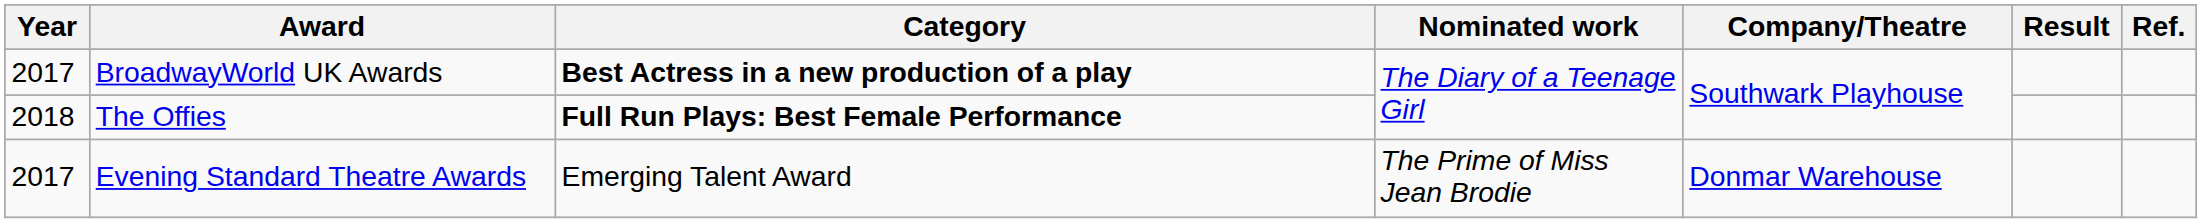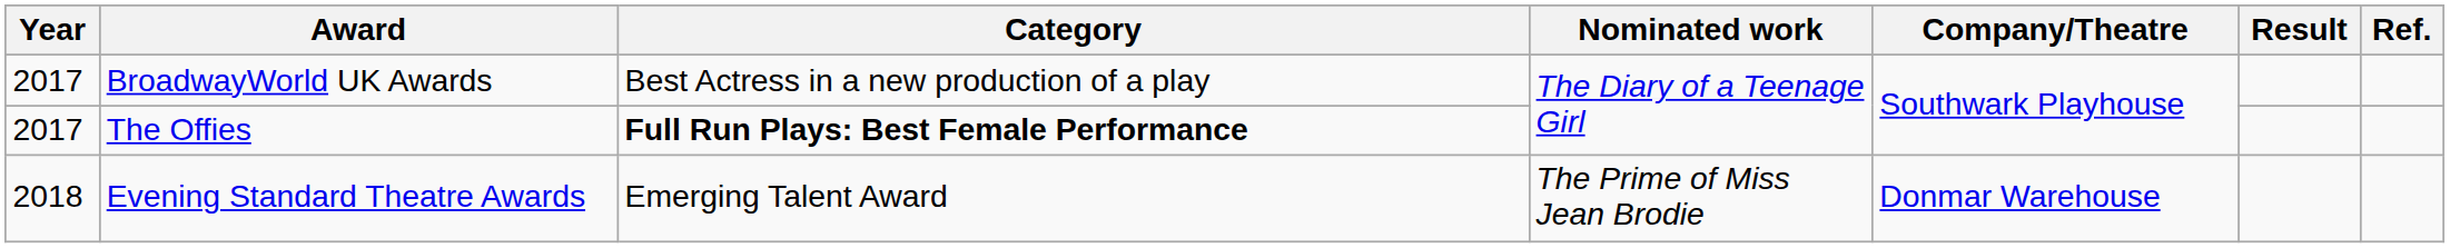BroadwayWorld UK Awards | Category: bold -> normal
The Offies | Year: 2018 -> 2017
Evening Standard Theatre Awards | Year: 2017 -> 2018
